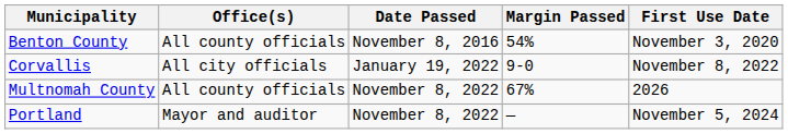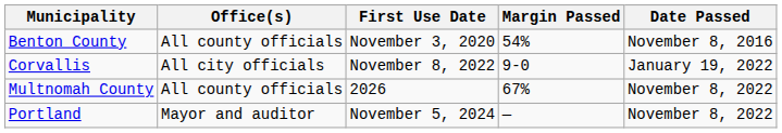columns swapped: Date Passed <-> First Use Date
